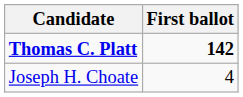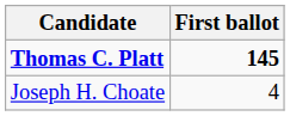Thomas C. Platt | First ballot: 142 -> 145
